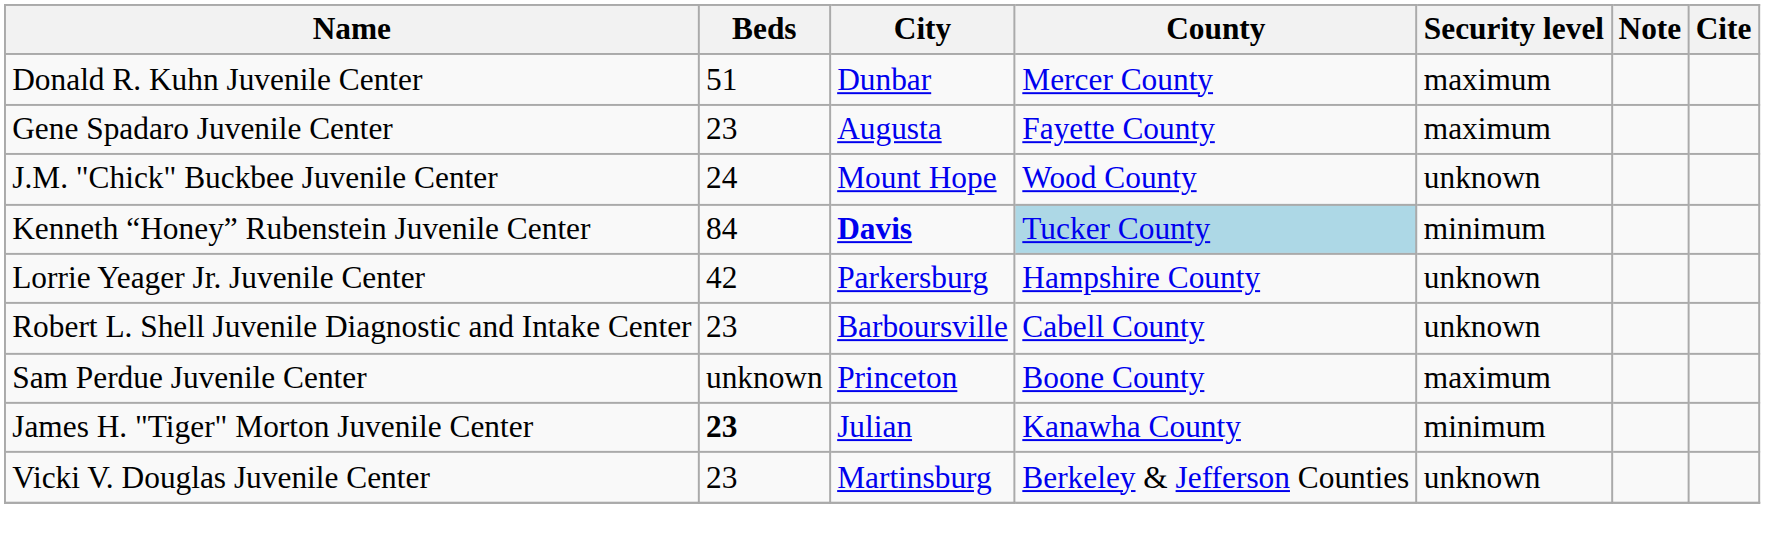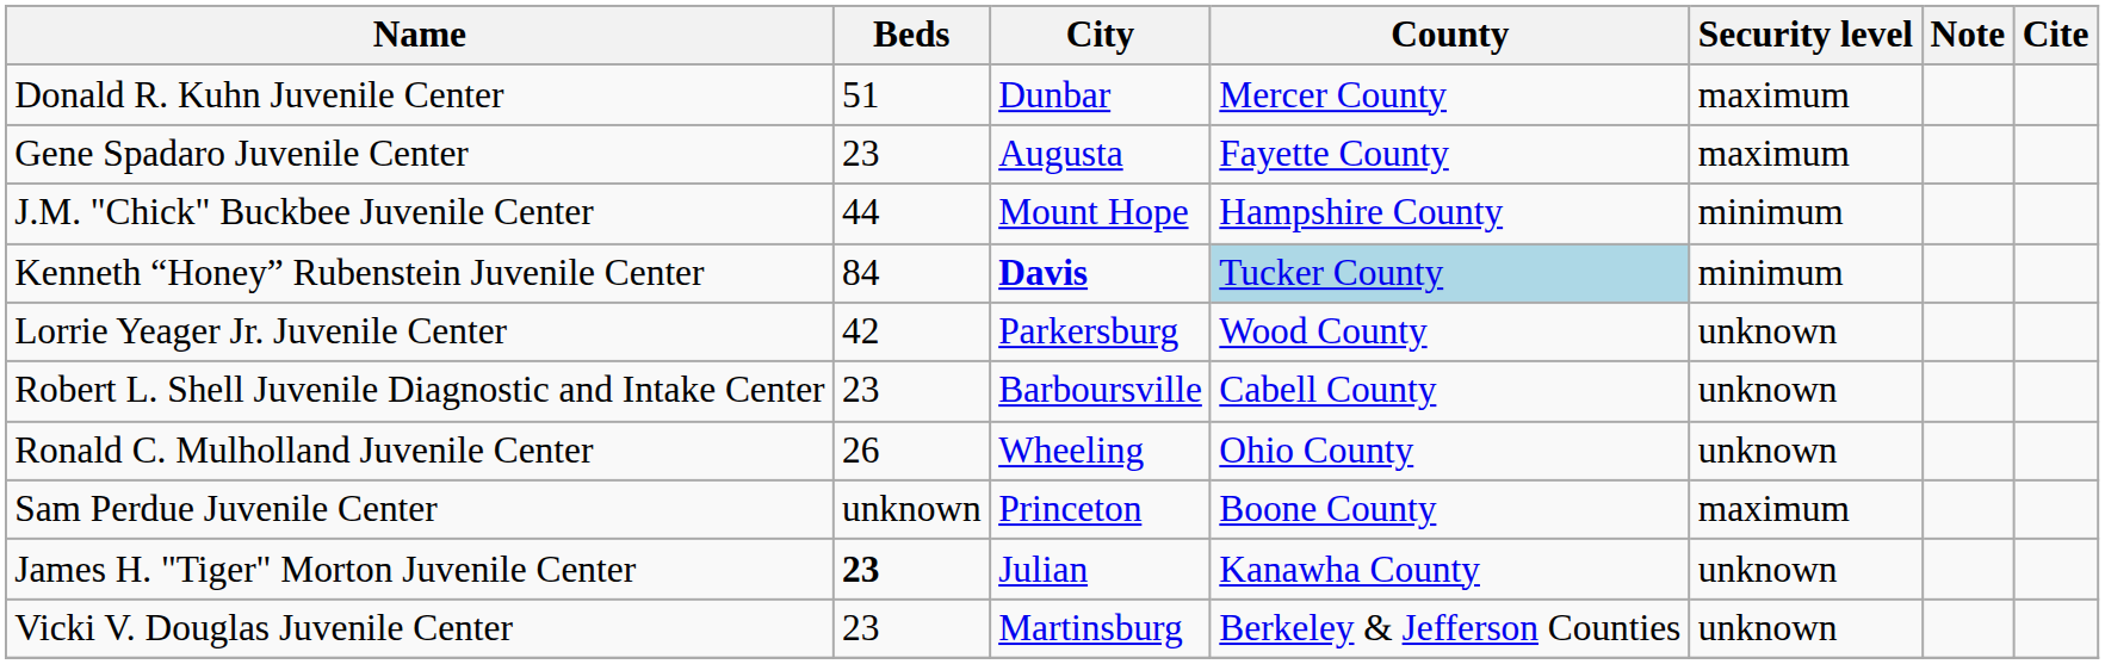J.M. "Chick" Buckbee Juvenile Center | Beds: 24 -> 44
J.M. "Chick" Buckbee Juvenile Center | County: Wood County -> Hampshire County
J.M. "Chick" Buckbee Juvenile Center | Security level: unknown -> minimum
Lorrie Yeager Jr. Juvenile Center | County: Hampshire County -> Wood County
+ row: Ronald C. Mulholland Juvenile Center | 26 | Wheeling | Ohio County | unknown
James H. "Tiger" Morton Juvenile Center | Security level: minimum -> unknown
